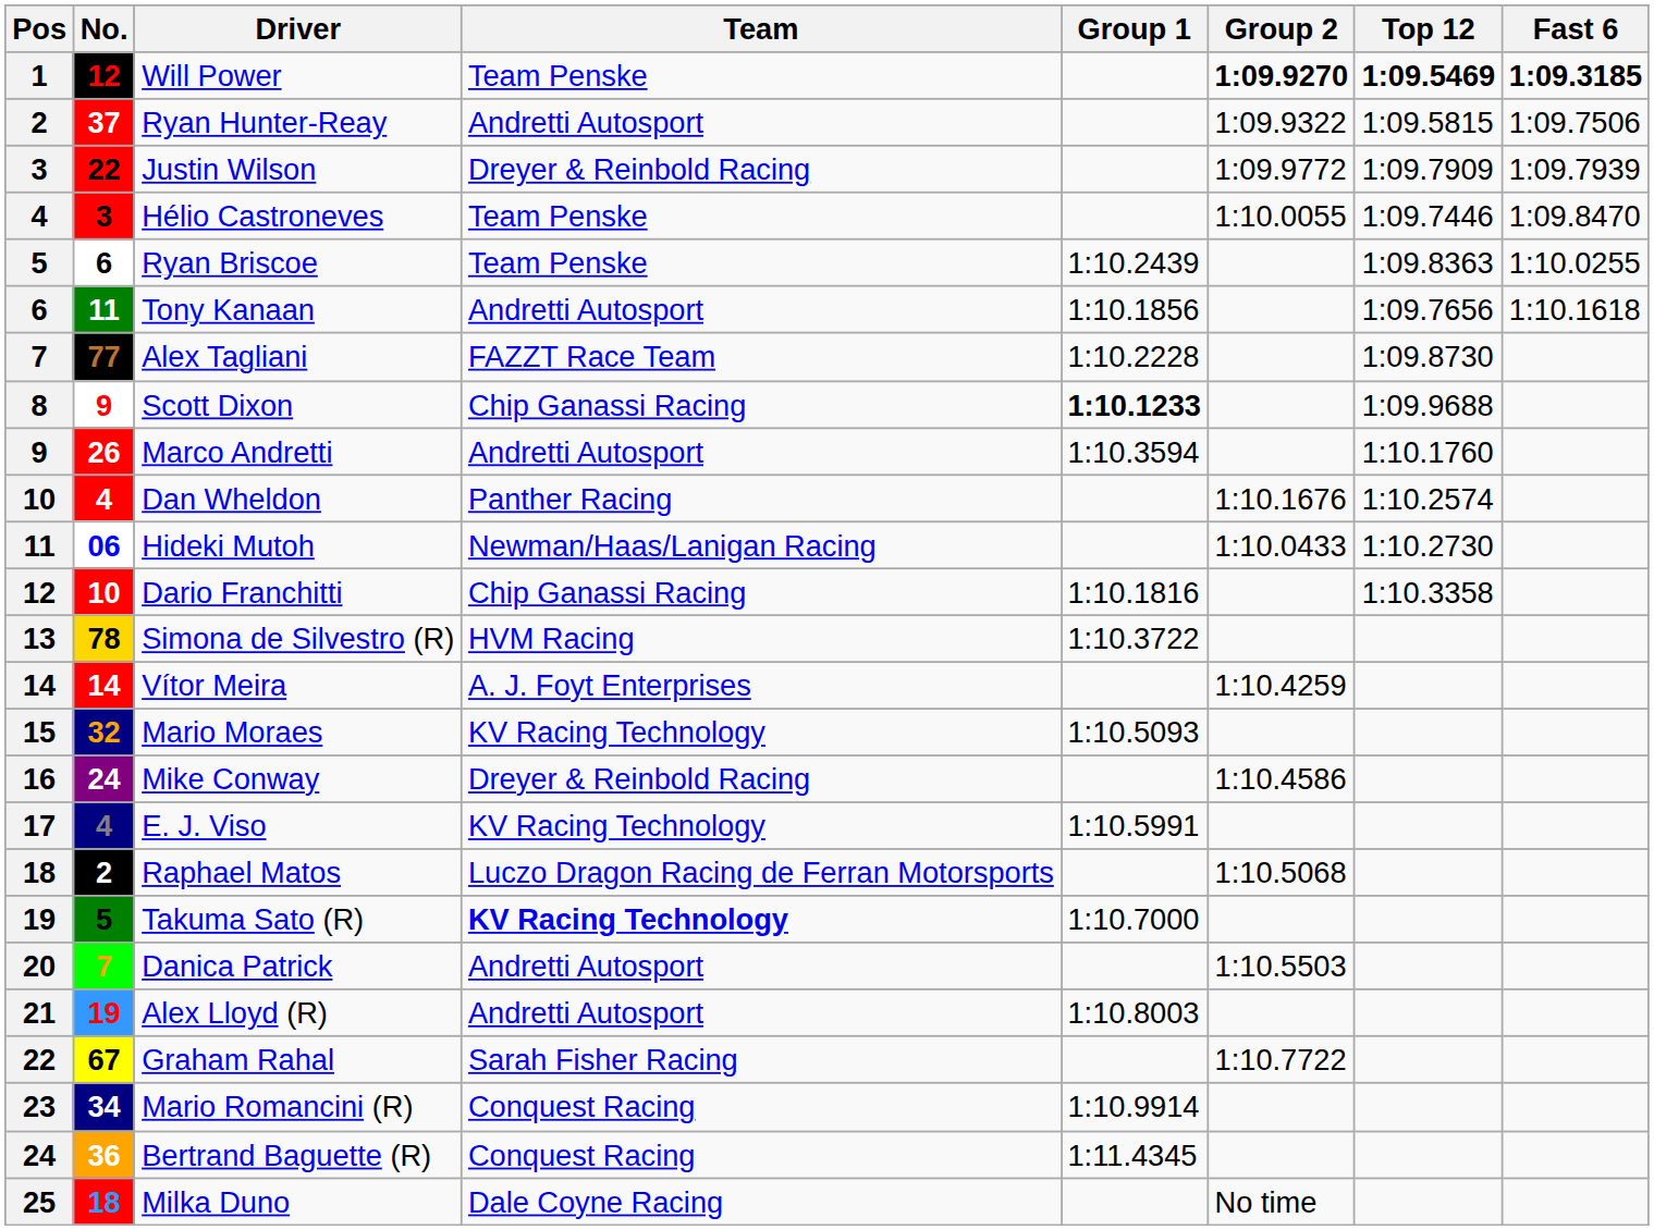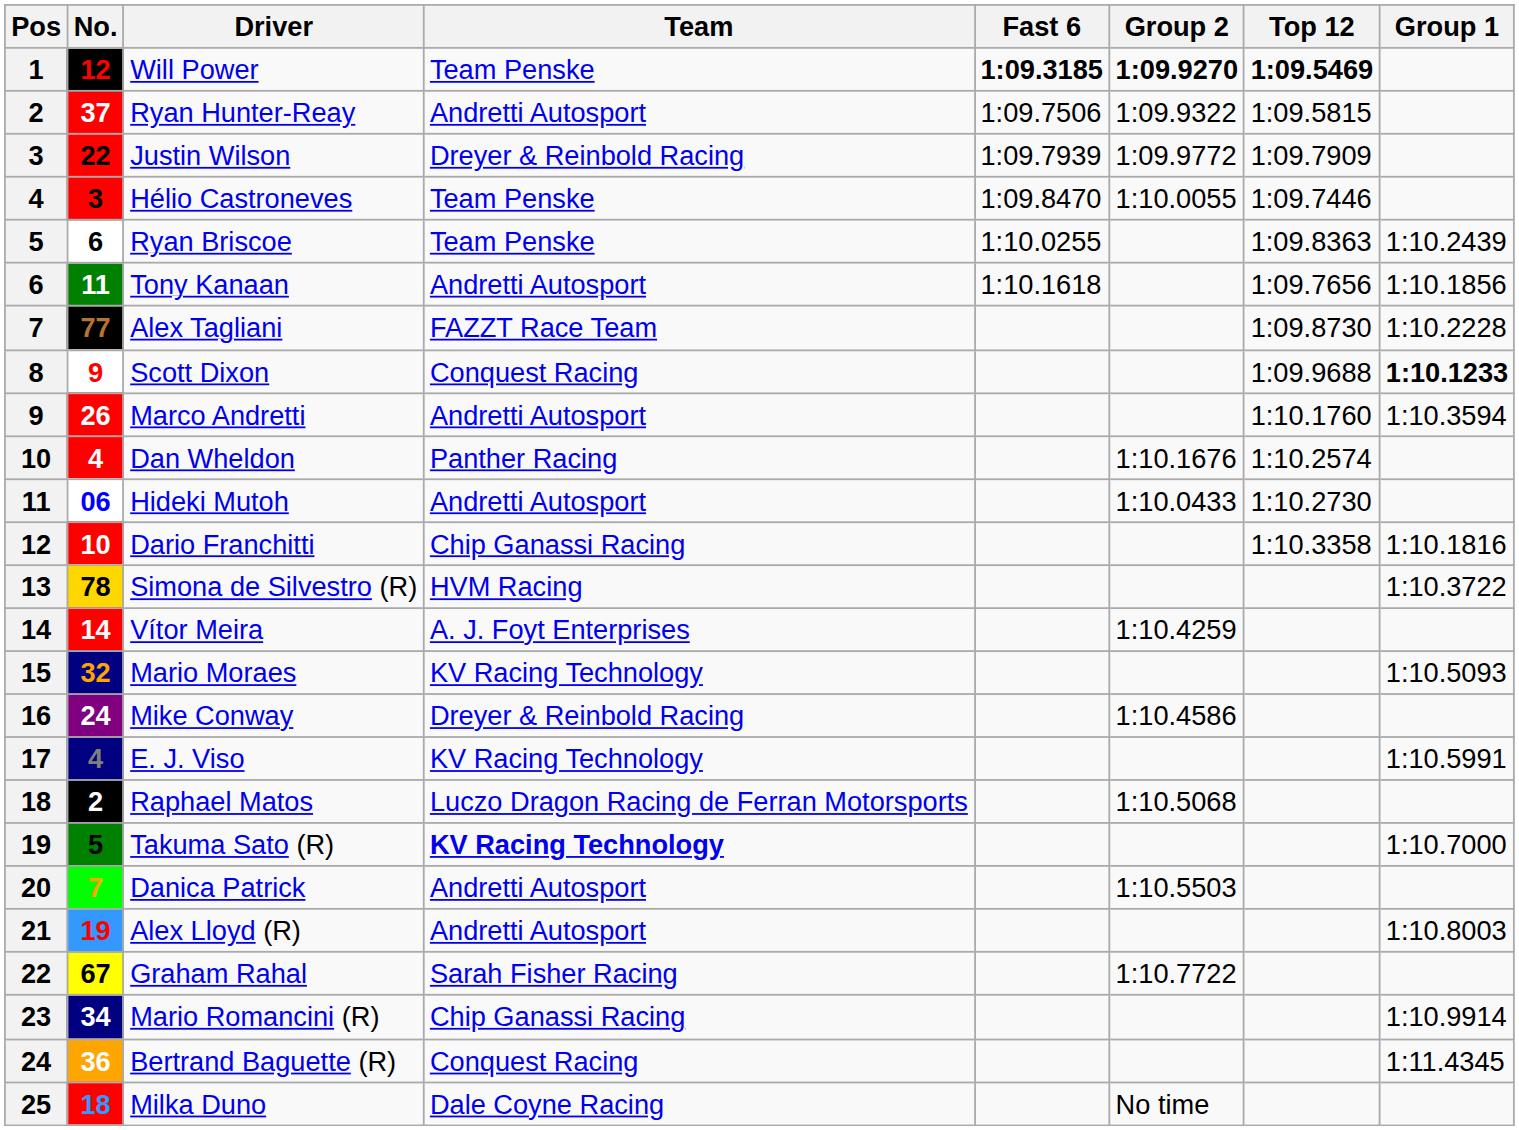columns swapped: Group 1 <-> Fast 6
Scott Dixon | Team: Chip Ganassi Racing -> Conquest Racing
Hideki Mutoh | Team: Newman/Haas/Lanigan Racing -> Andretti Autosport
Mario Romancini (R) | Team: Conquest Racing -> Chip Ganassi Racing
